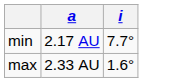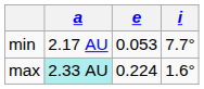+ column: e | 0.053 | 0.224
max | a: no background -> paleturquoise background
